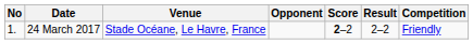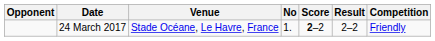columns swapped: No <-> Opponent
